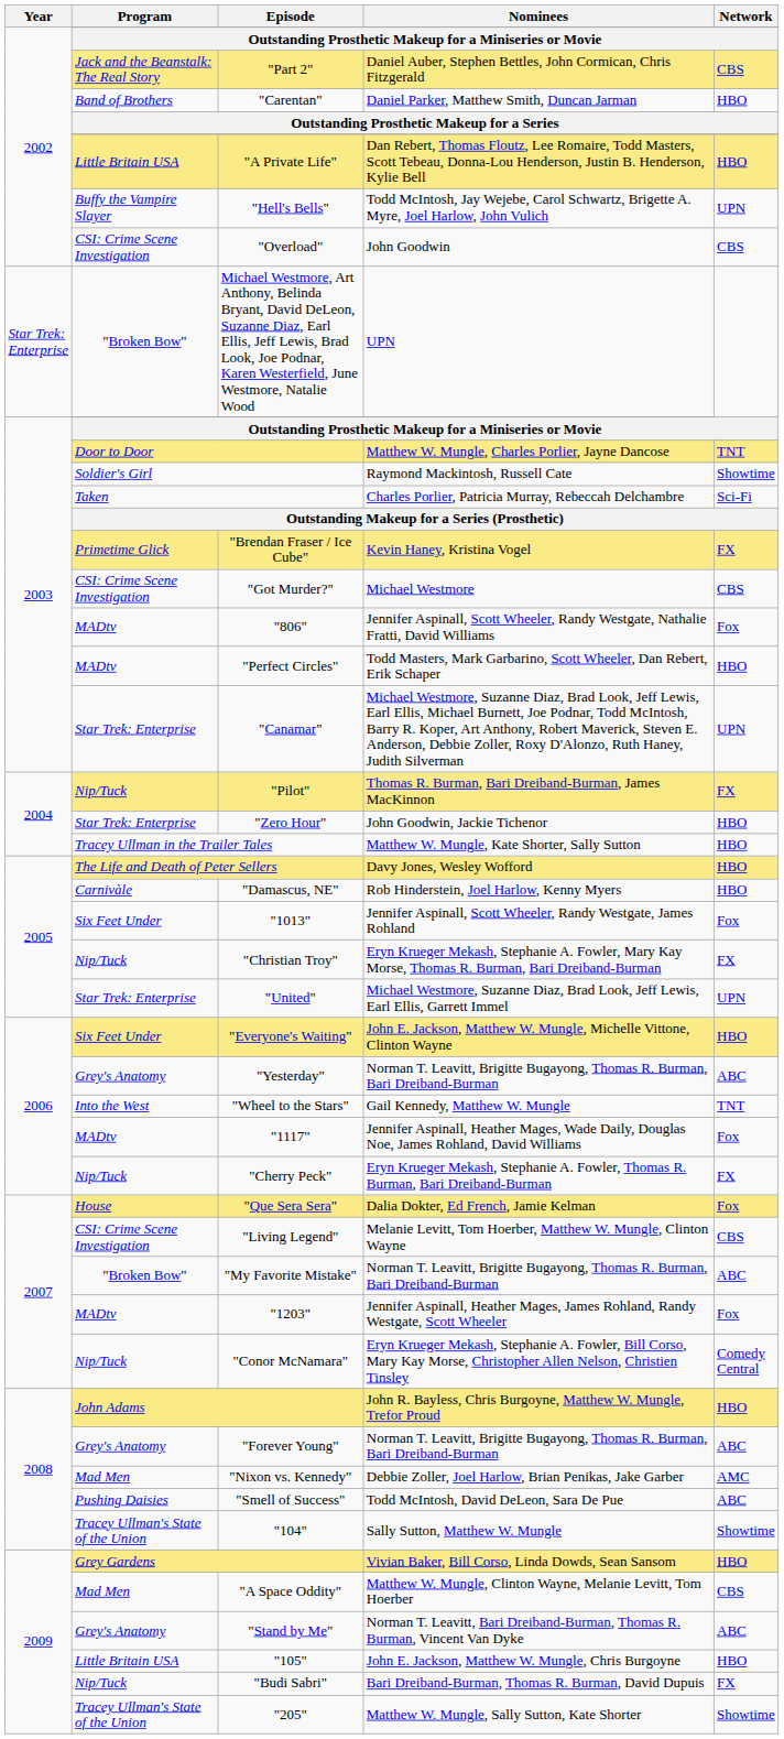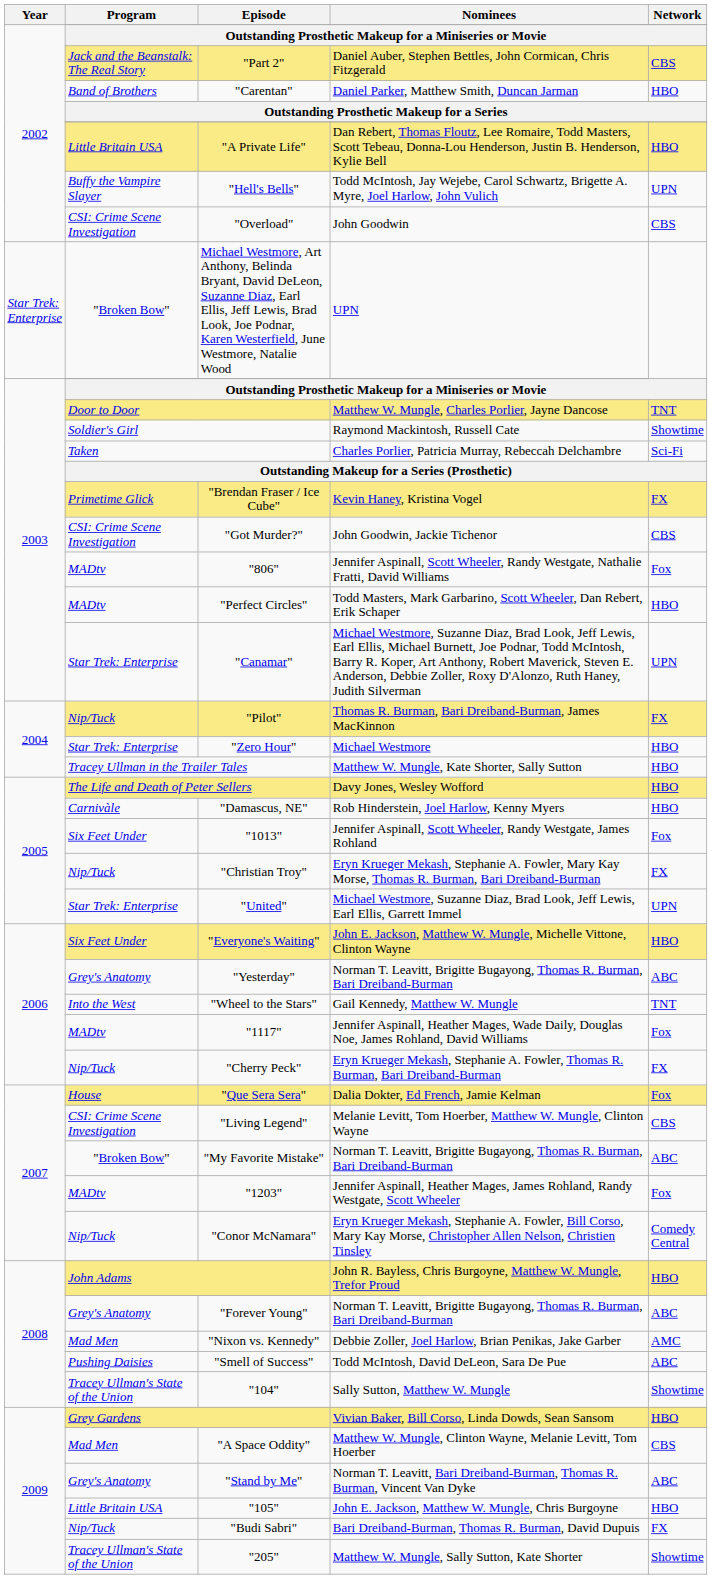"Got Murder?" | Nominees: Michael Westmore -> John Goodwin, Jackie Tichenor
"Zero Hour" | Nominees: John Goodwin, Jackie Tichenor -> Michael Westmore
